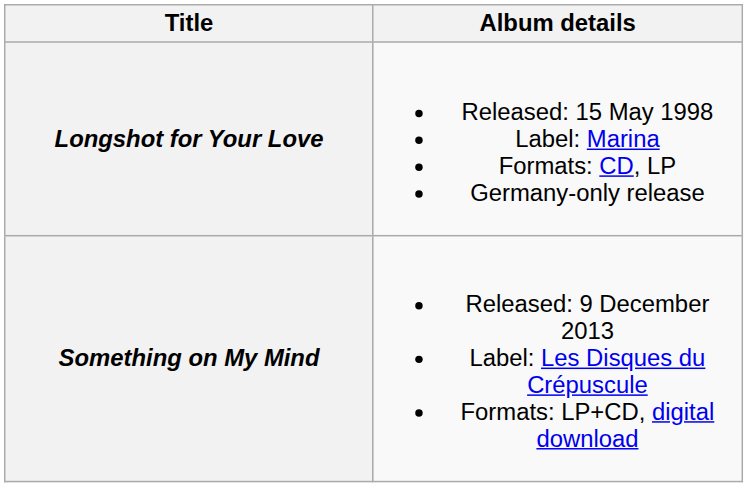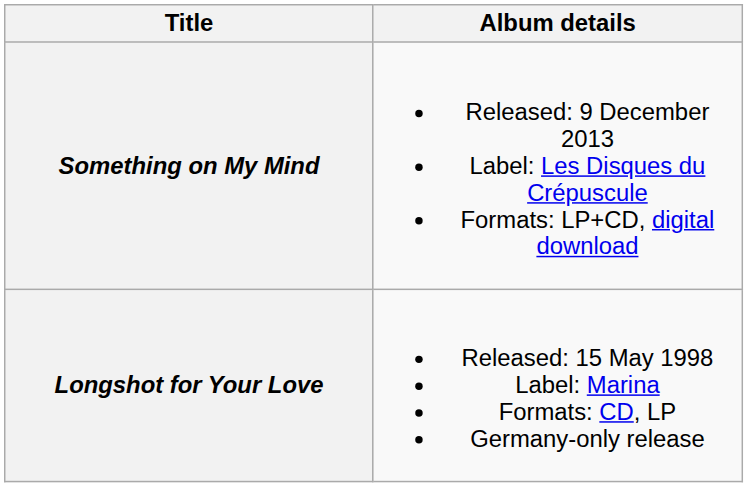rows swapped: Longshot for Your Love <-> Something on My Mind
